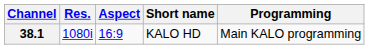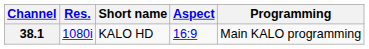columns swapped: Aspect <-> Short name
